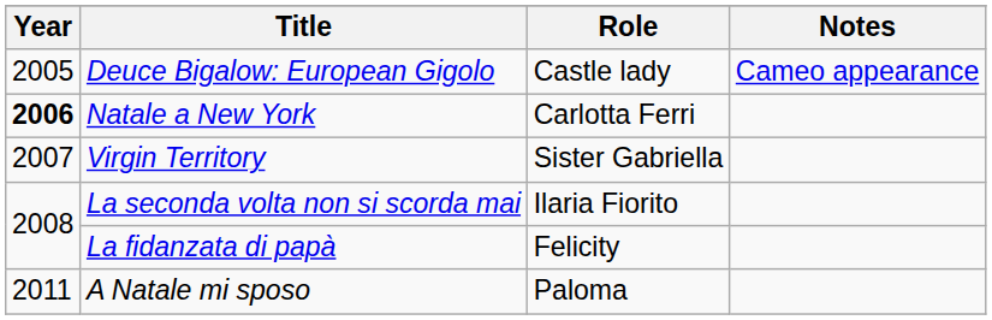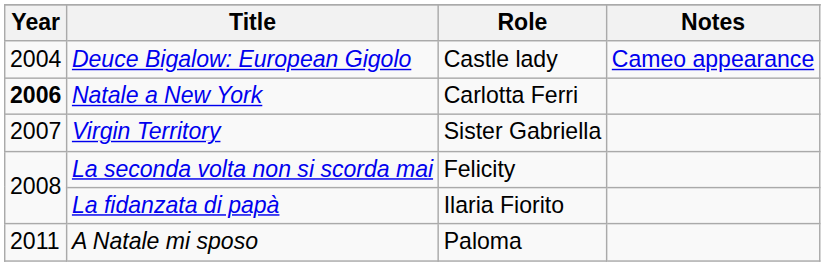Deuce Bigalow: European Gigolo | Year: 2005 -> 2004
La seconda volta non si scorda mai | Role: Ilaria Fiorito -> Felicity
La fidanzata di papà | Role: Felicity -> Ilaria Fiorito
